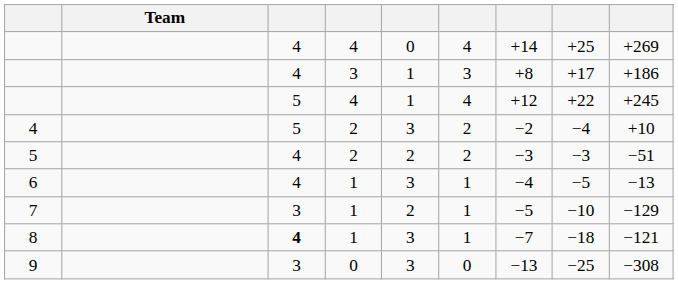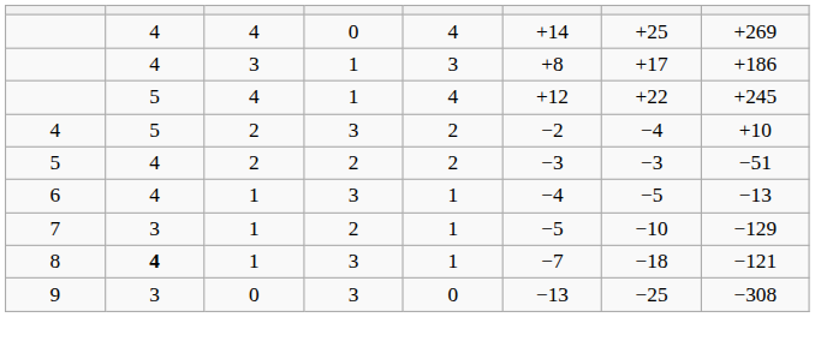- column: Team
